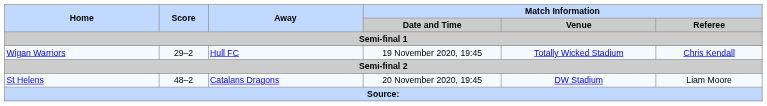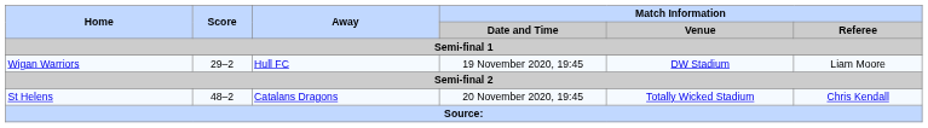Wigan Warriors | Match Information / Venue: Totally Wicked Stadium -> DW Stadium
Wigan Warriors | Match Information / Referee: Chris Kendall -> Liam Moore
St Helens | Match Information / Venue: DW Stadium -> Totally Wicked Stadium
St Helens | Match Information / Referee: Liam Moore -> Chris Kendall
